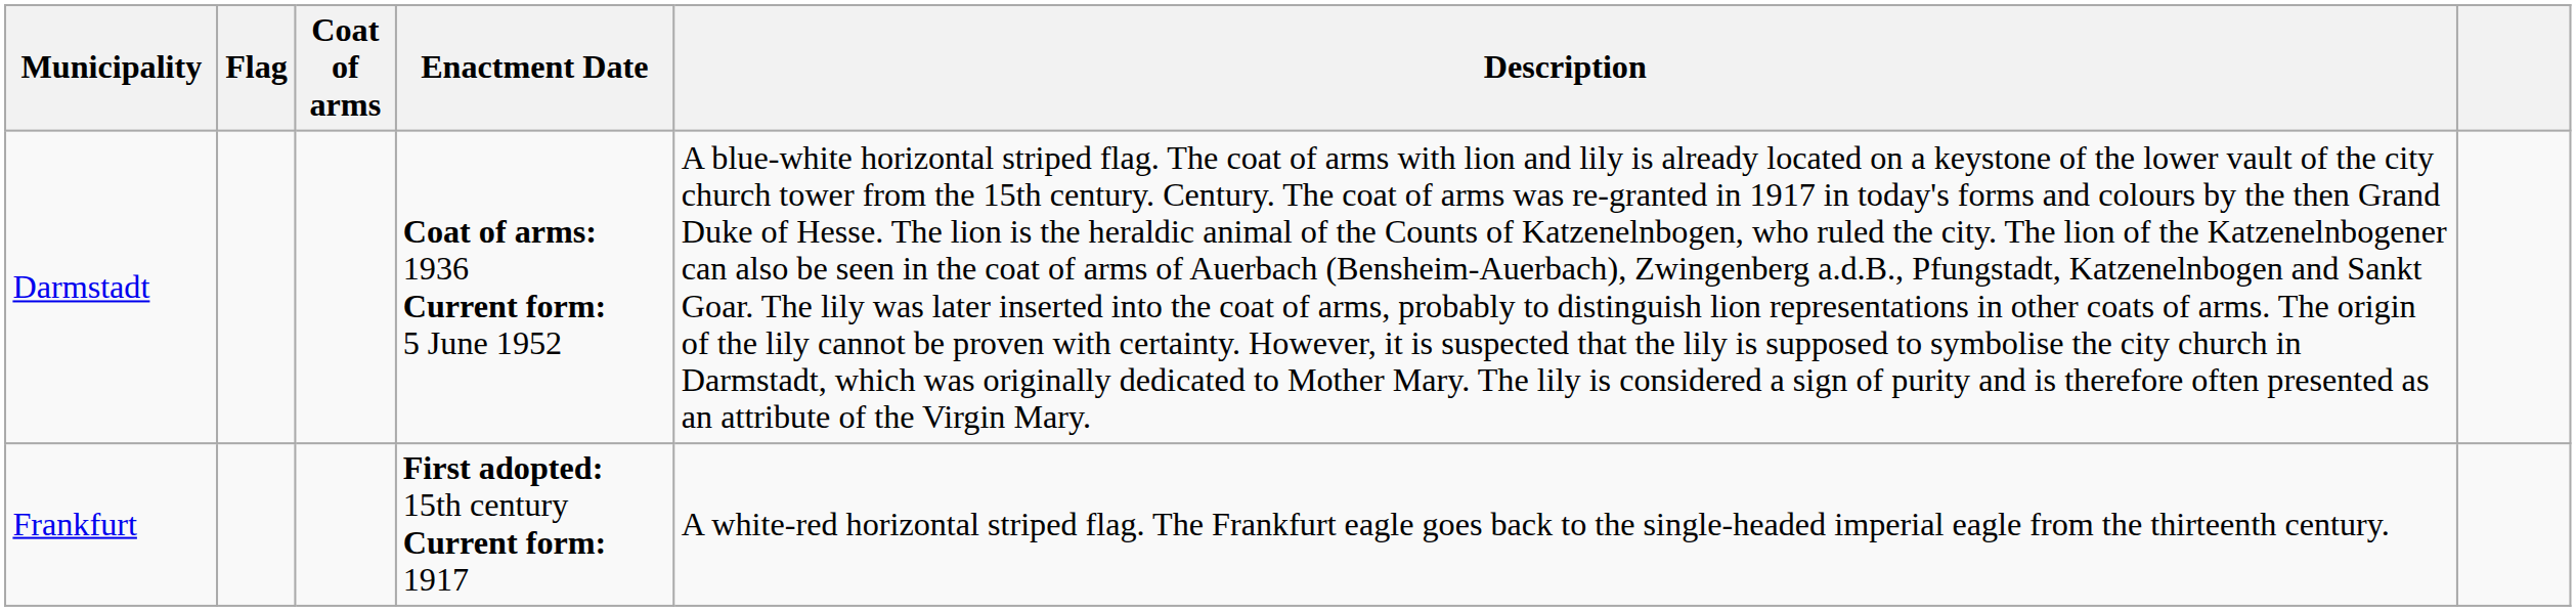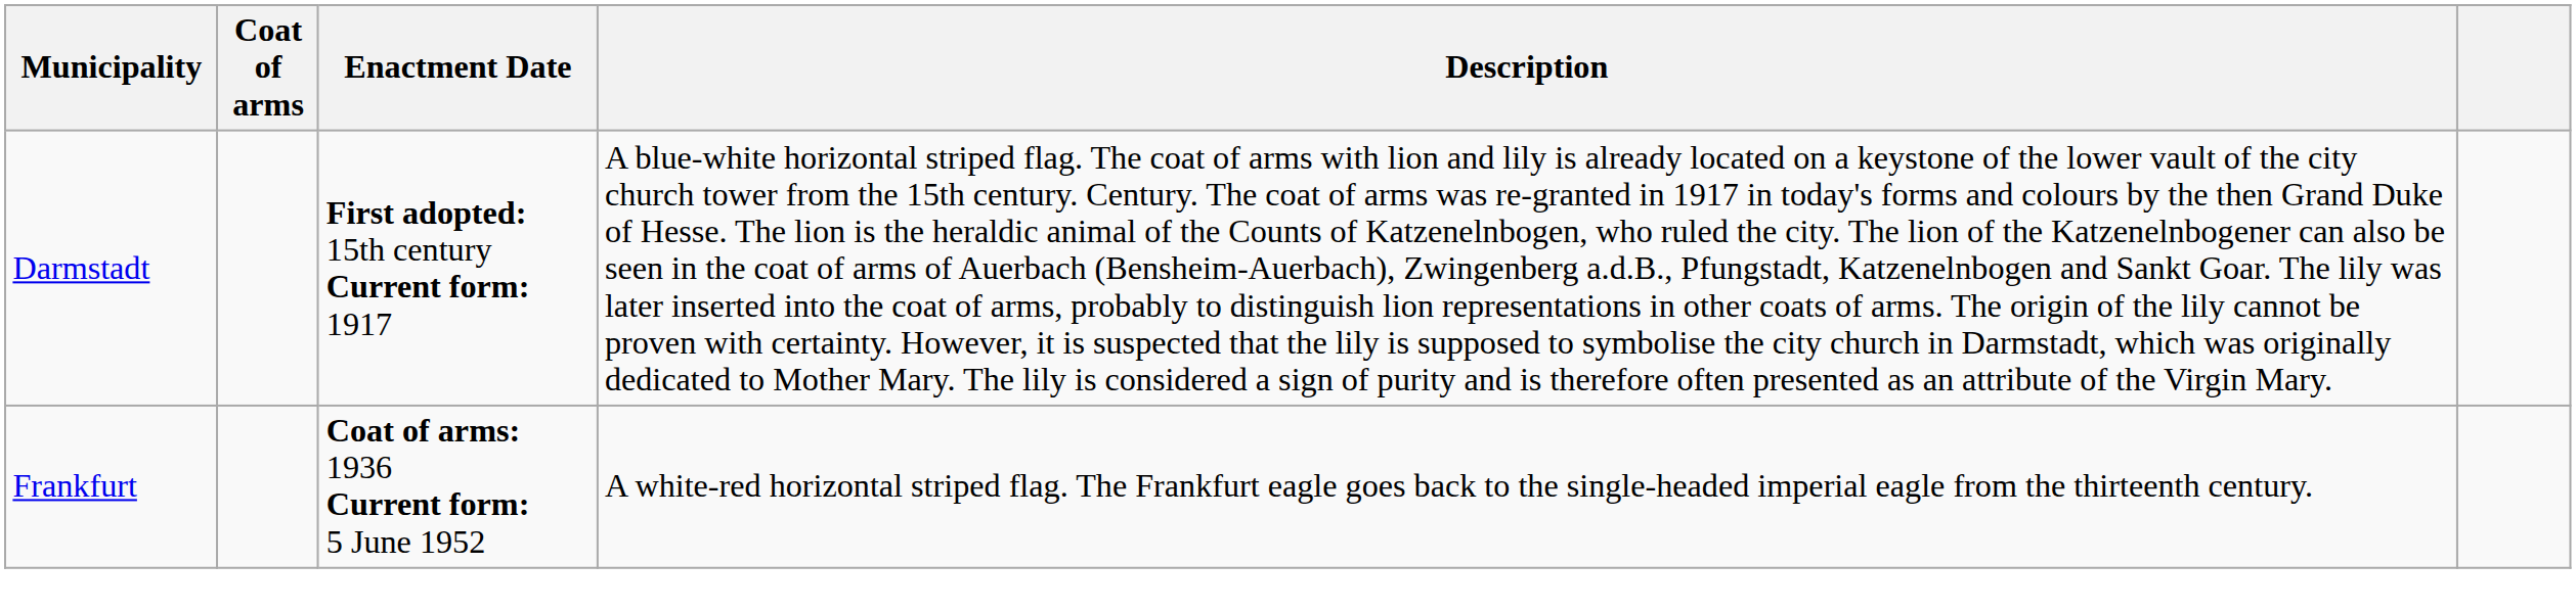- column: Flag
Darmstadt | Enactment Date: Coat of arms: 1936 Current form: 5 June 1952 -> First adopted: 15th century Current form: 1917
Frankfurt | Enactment Date: First adopted: 15th century Current form: 1917 -> Coat of arms: 1936 Current form: 5 June 1952
